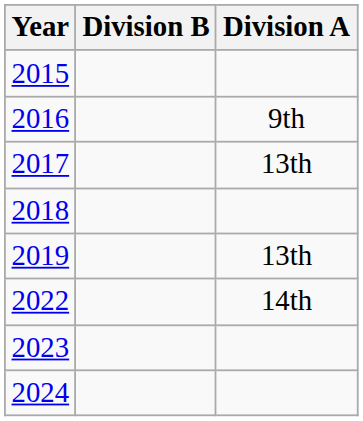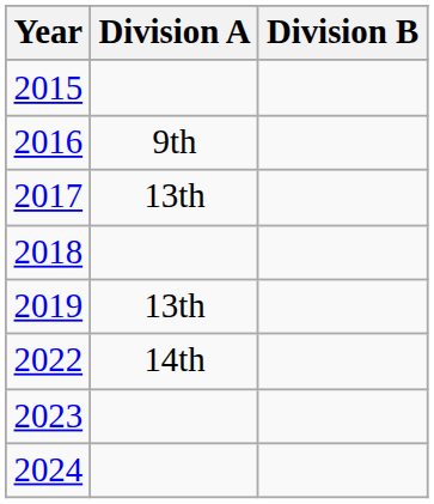columns swapped: Division A <-> Division B
